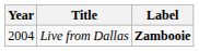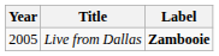Live from Dallas | Year: 2004 -> 2005
